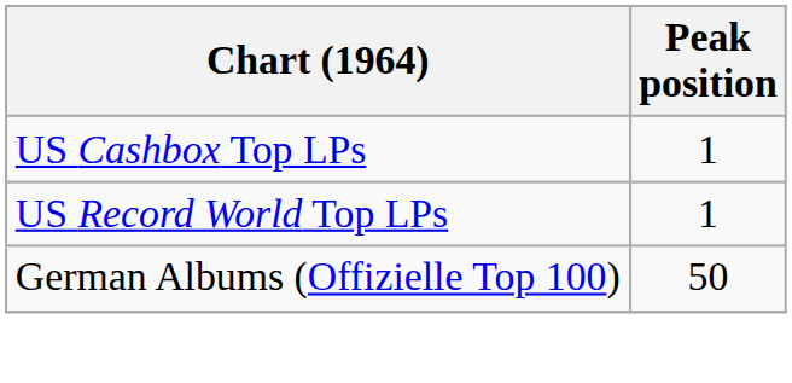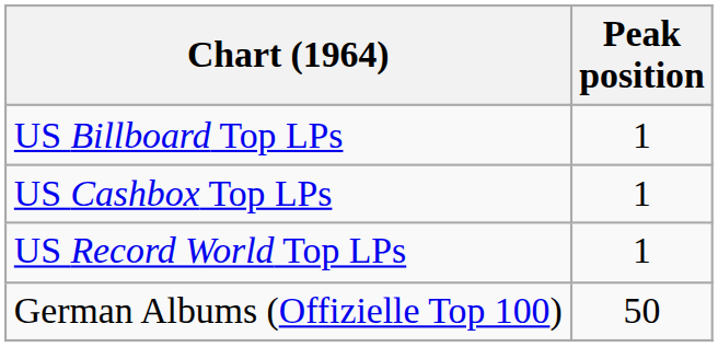+ row: US Billboard Top LPs | 1
